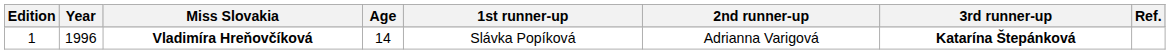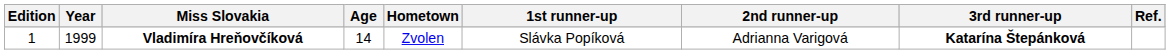+ column: Hometown | Zvolen
Vladimíra Hreňovčíková | Year: 1996 -> 1999
